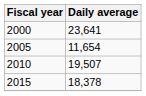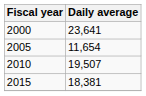2015 | Daily average: 18,378 -> 18,381
